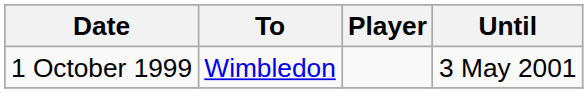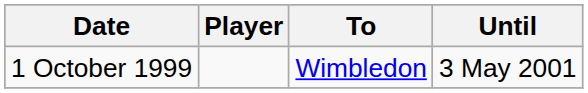columns swapped: Player <-> To
